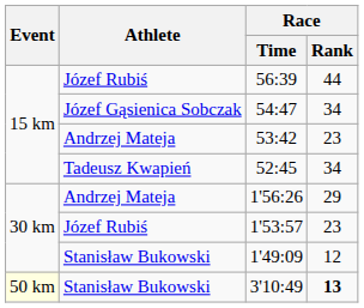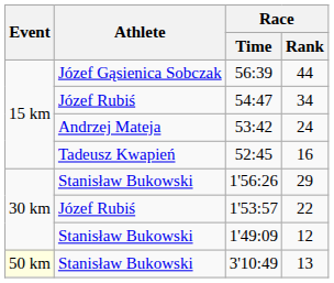56:39 | Athlete: Józef Rubiś -> Józef Gąsienica Sobczak
54:47 | Athlete: Józef Gąsienica Sobczak -> Józef Rubiś
53:42 | Race / Rank: 23 -> 24
52:45 | Race / Rank: 34 -> 16
1'56:26 | Athlete: Andrzej Mateja -> Stanisław Bukowski
1'53:57 | Race / Rank: 23 -> 22
3'10:49 | Race / Rank: bold -> normal
